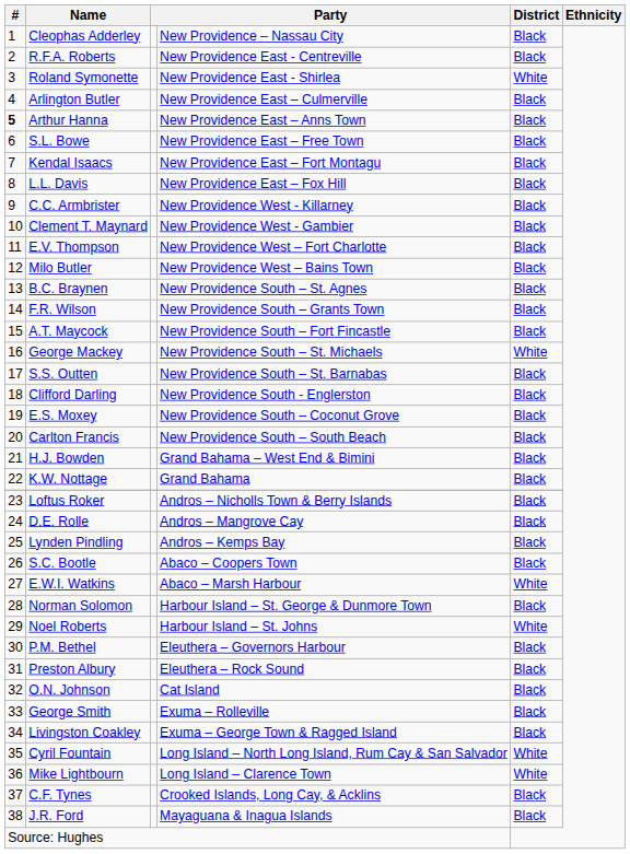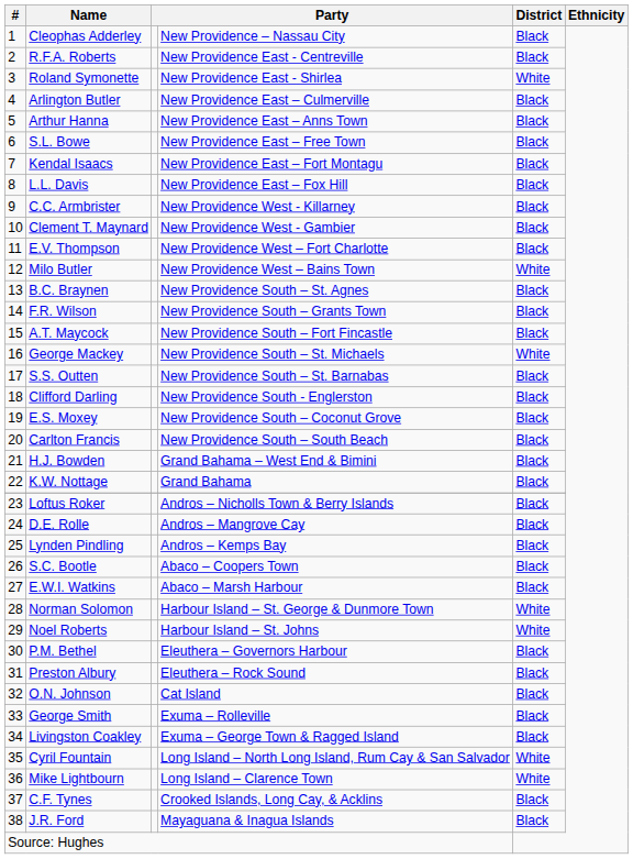Arthur Hanna | #: bold -> normal
Milo Butler | District: Black -> White
E.W.I. Watkins | District: White -> Black
Norman Solomon | District: Black -> White
